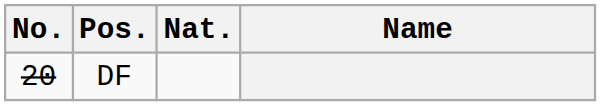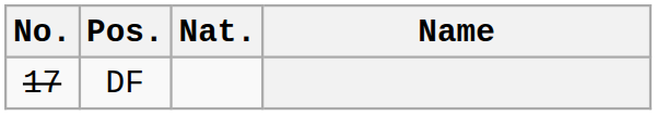DF | No.: 20 -> 17
